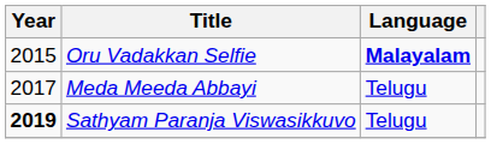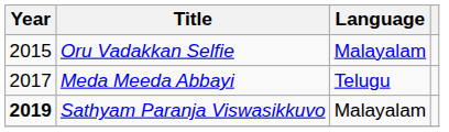Oru Vadakkan Selfie | Language: bold -> normal
Sathyam Paranja Viswasikkuvo | Language: Telugu -> Malayalam
